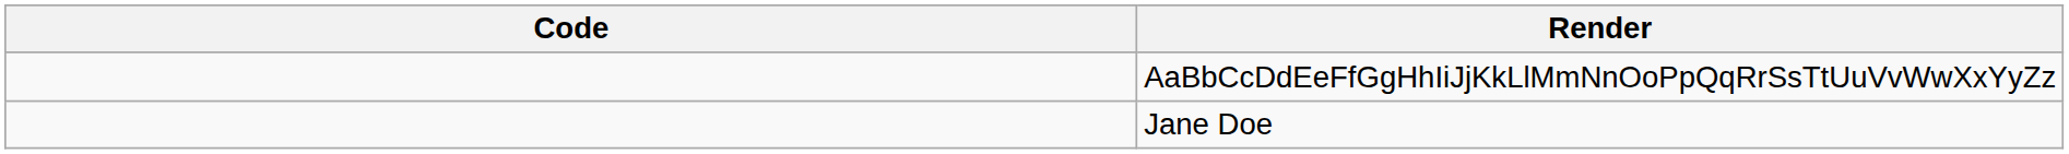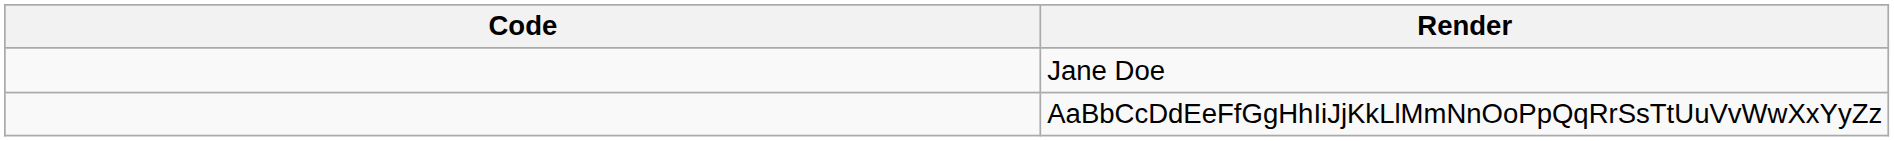rows swapped: Jane Doe <-> AaBbCcDdEeFfGgHhIiJjKkLlMmNnOoPpQqRrSsTtUuVvWwXxYyZz
